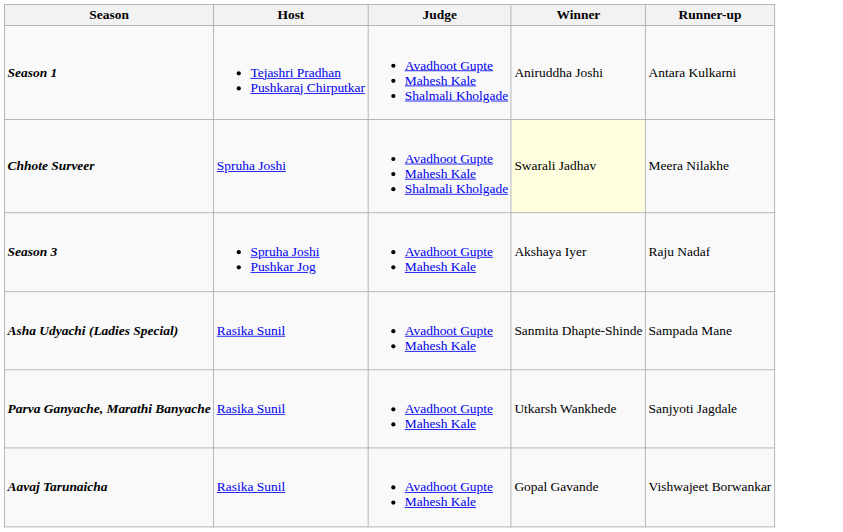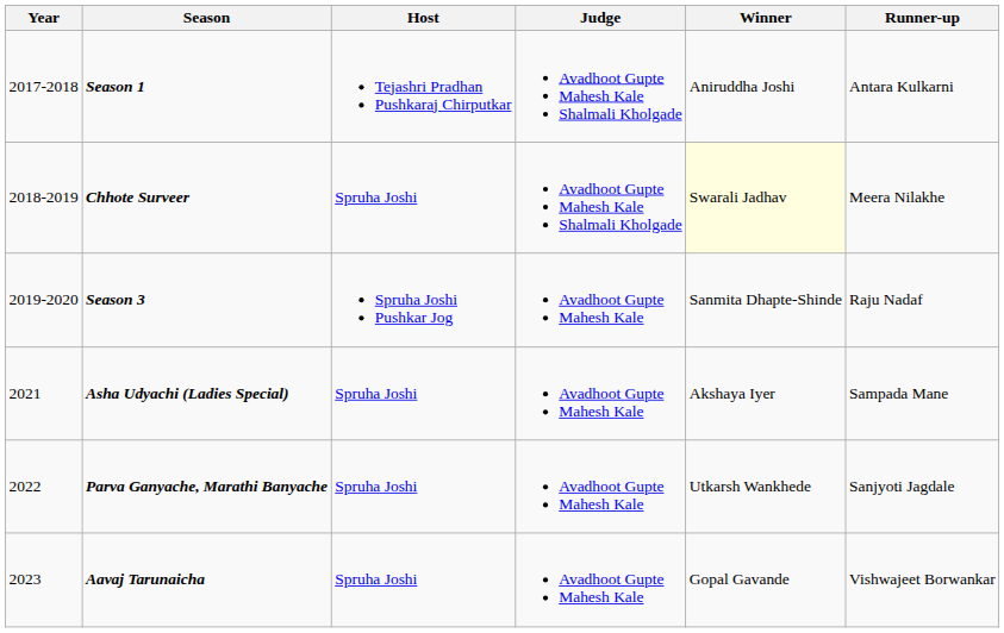+ column: Year | 2017-2018 | 2018-2019 | 2019-2020 | 2021 | 2022 | 2023
Season 3 | Winner: Akshaya Iyer -> Sanmita Dhapte-Shinde
Asha Udyachi (Ladies Special) | Host: Rasika Sunil -> Spruha Joshi
Asha Udyachi (Ladies Special) | Winner: Sanmita Dhapte-Shinde -> Akshaya Iyer
Parva Ganyache, Marathi Banyache | Host: Rasika Sunil -> Spruha Joshi
Aavaj Tarunaicha | Host: Rasika Sunil -> Spruha Joshi
